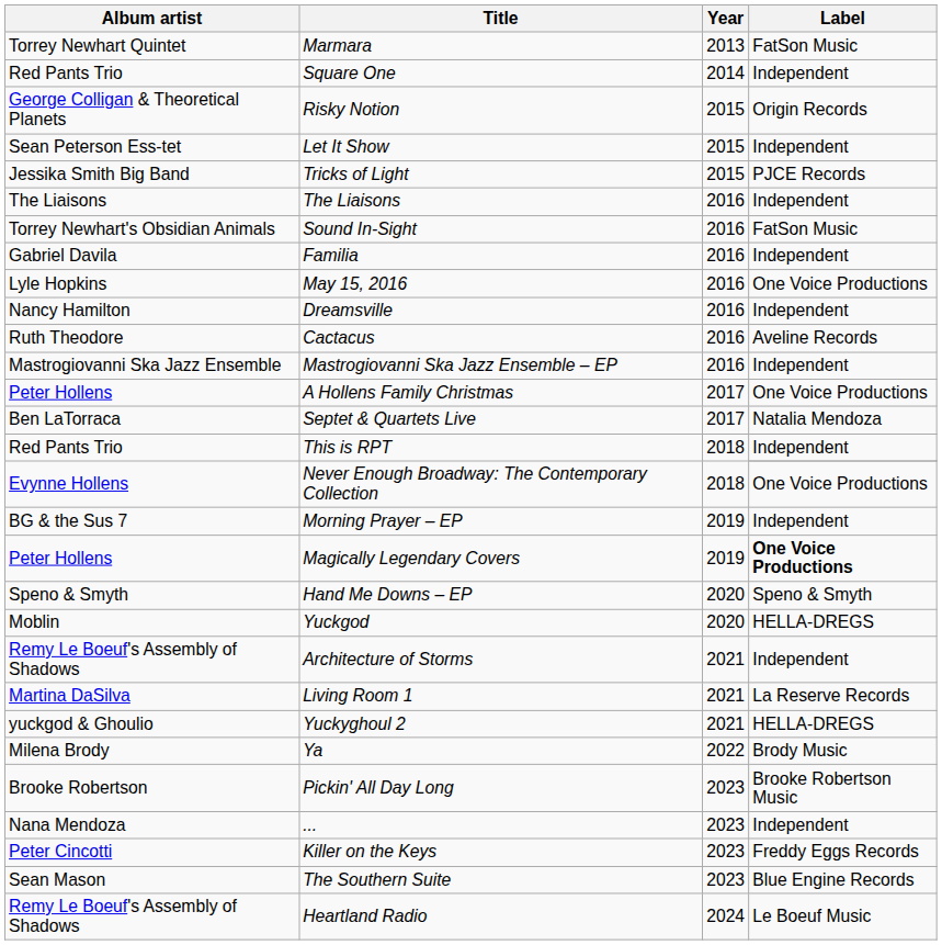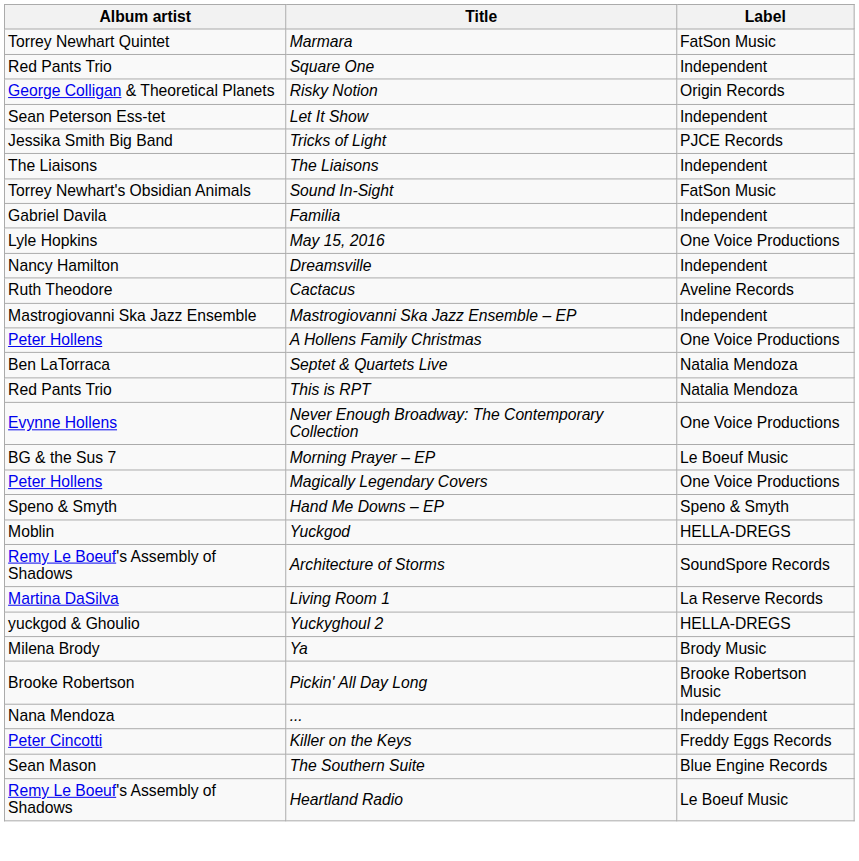- column: Year | 2013 | 2014 | 2015 | 2015 | 2015 | 2016 | 2016 | 2016 | 2016 | 2016 | 2016 | 2016 | 2017 | 2017 | 2018 | 2018 | 2019 | 2019 | 2020 | 2020 | 2021 | 2021 | 2021 | 2022 | 2023 | 2023 | 2023 | 2023 | 2024
This is RPT | Label: Independent -> Natalia Mendoza
Morning Prayer – EP | Label: Independent -> Le Boeuf Music
Magically Legendary Covers | Label: bold -> normal
Architecture of Storms | Label: Independent -> SoundSpore Records
